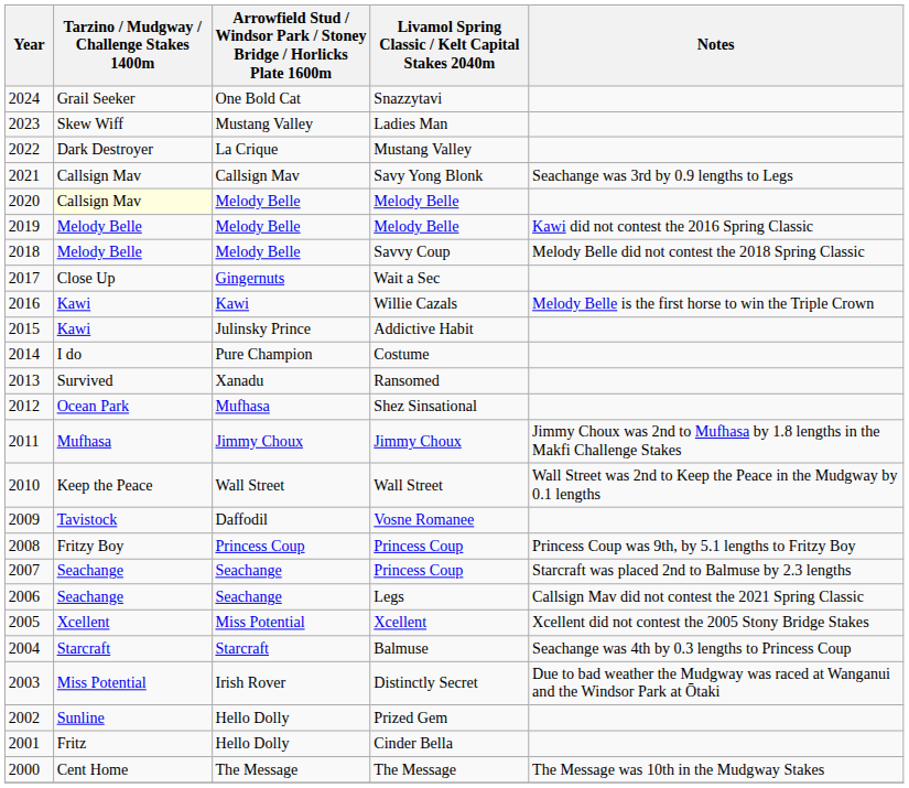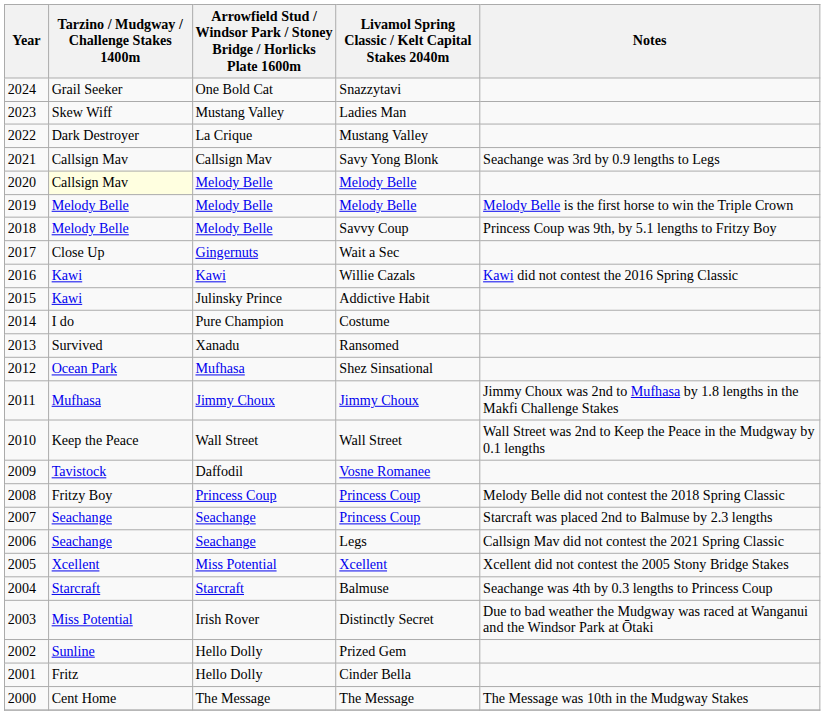2019 / Melody Belle | Notes: Kawi did not contest the 2016 Spring Classic -> Melody Belle is the first horse to win the Triple Crown
Savvy Coup | Notes: Melody Belle did not contest the 2018 Spring Classic -> Princess Coup was 9th, by 5.1 lengths to Fritzy Boy
Willie Cazals | Notes: Melody Belle is the first horse to win the Triple Crown -> Kawi did not contest the 2016 Spring Classic
2008 / Princess Coup | Notes: Princess Coup was 9th, by 5.1 lengths to Fritzy Boy -> Melody Belle did not contest the 2018 Spring Classic
